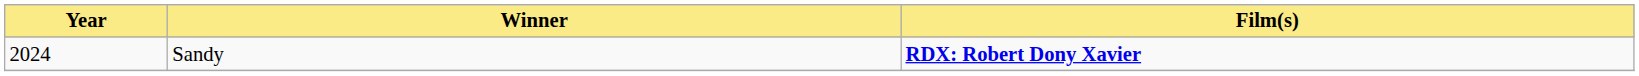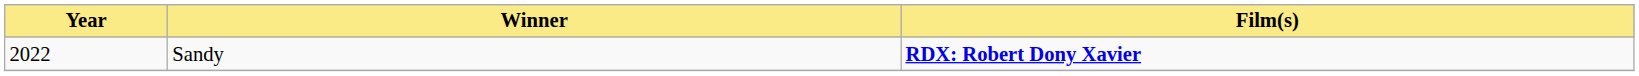Sandy | Year: 2024 -> 2022
